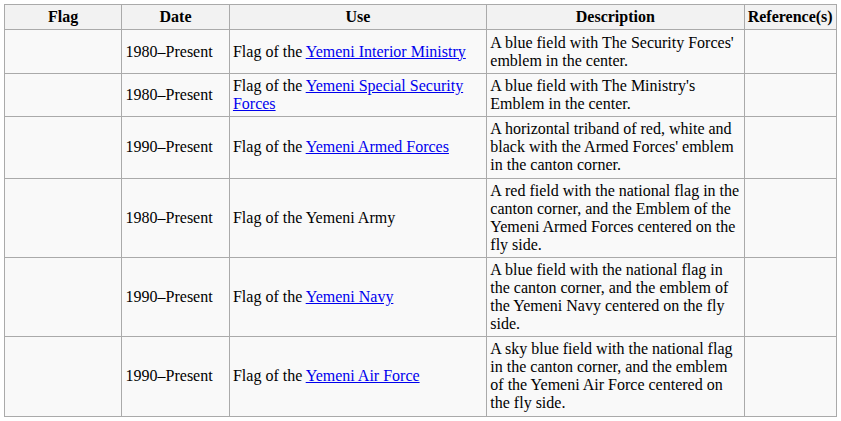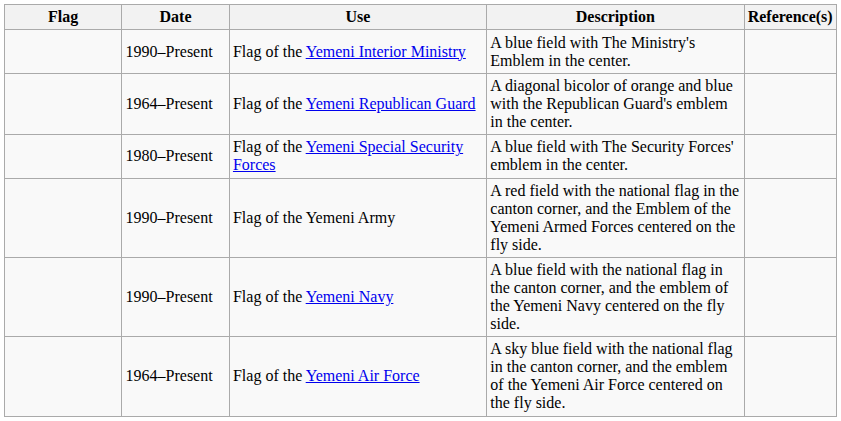Flag of the Yemeni Interior Ministry | Date: 1980–Present -> 1990–Present
Flag of the Yemeni Interior Ministry | Description: A blue field with The Security Forces' emblem in the center. -> A blue field with The Ministry's Emblem in the center.
+ row: 1964–Present | Flag of the Yemeni Republican Guard | A diagonal bicolor of orange and blue with the Republican Guard's emblem in the center.
Flag of the Yemeni Special Security Forces | Description: A blue field with The Ministry's Emblem in the center. -> A blue field with The Security Forces' emblem in the center.
- row: 1990–Present | Flag of the Yemeni Armed Forces | A horizontal triband of red, white and black with the Armed Forces' emblem in the canton corner.
Flag of the Yemeni Army | Date: 1980–Present -> 1990–Present
Flag of the Yemeni Air Force | Date: 1990–Present -> 1964–Present
